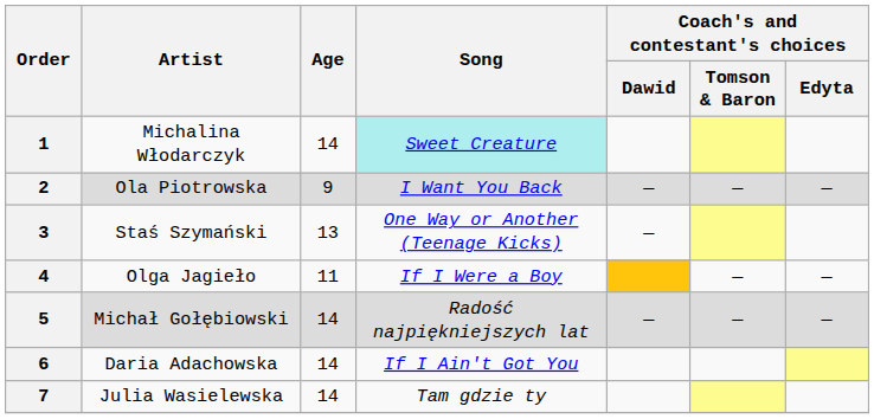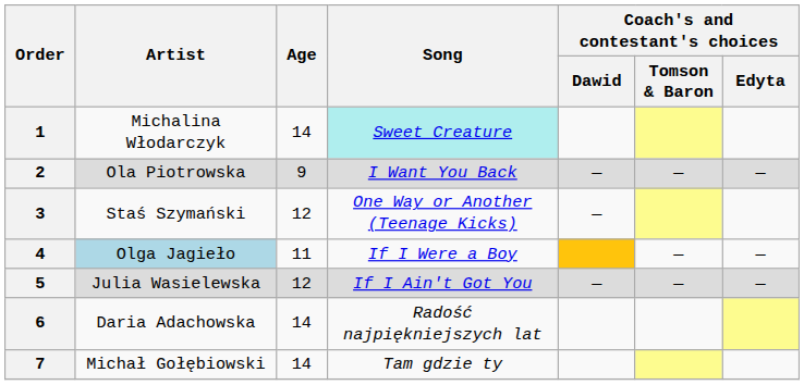3 | Age: 13 -> 12
4 | Artist: no background -> lightblue background
5 | Artist: Michał Gołębiowski -> Julia Wasielewska
5 | Age: 14 -> 12
5 | Song: Radość najpiękniejszych lat -> If I Ain't Got You
6 | Song: If I Ain't Got You -> Radość najpiękniejszych lat
7 | Artist: Julia Wasielewska -> Michał Gołębiowski
